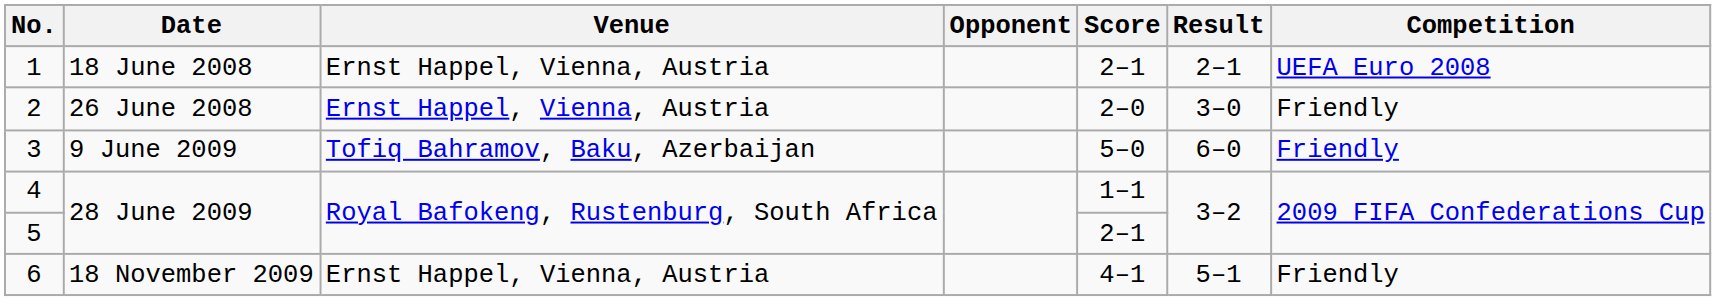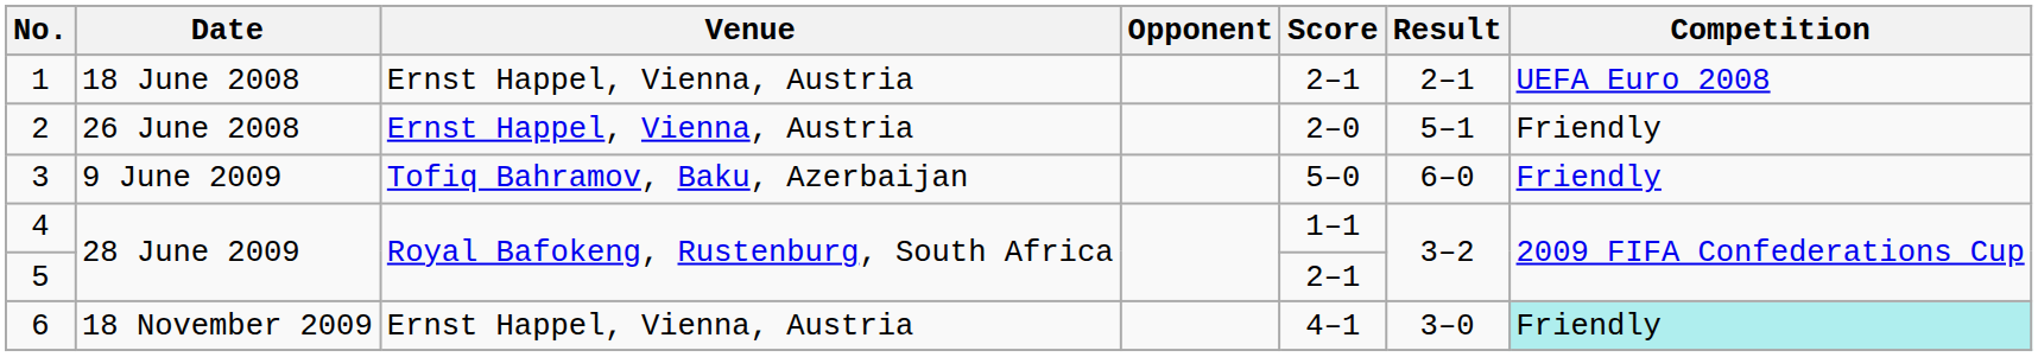2 | Result: 3–0 -> 5–1
6 | Result: 5–1 -> 3–0
6 | Competition: no background -> paleturquoise background
